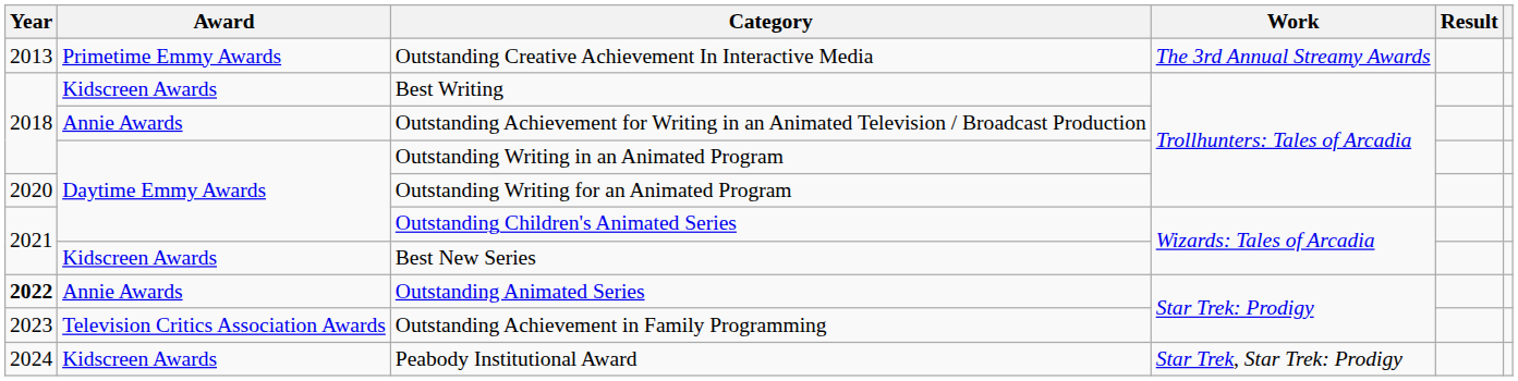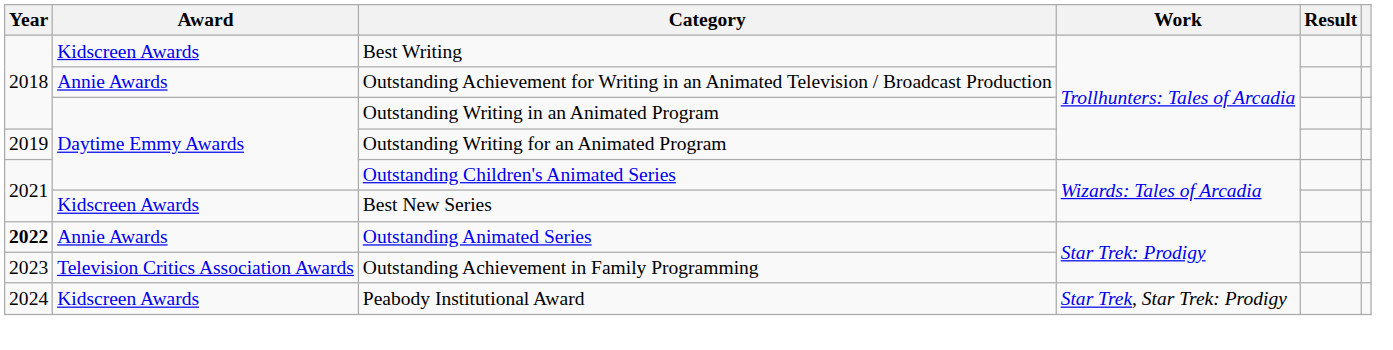- row: 2013 | Primetime Emmy Awards | Outstanding Creative Achievement In Interactive Media | The 3rd Annual Streamy Awards
Outstanding Writing for an Animated Program | Year: 2020 -> 2019
